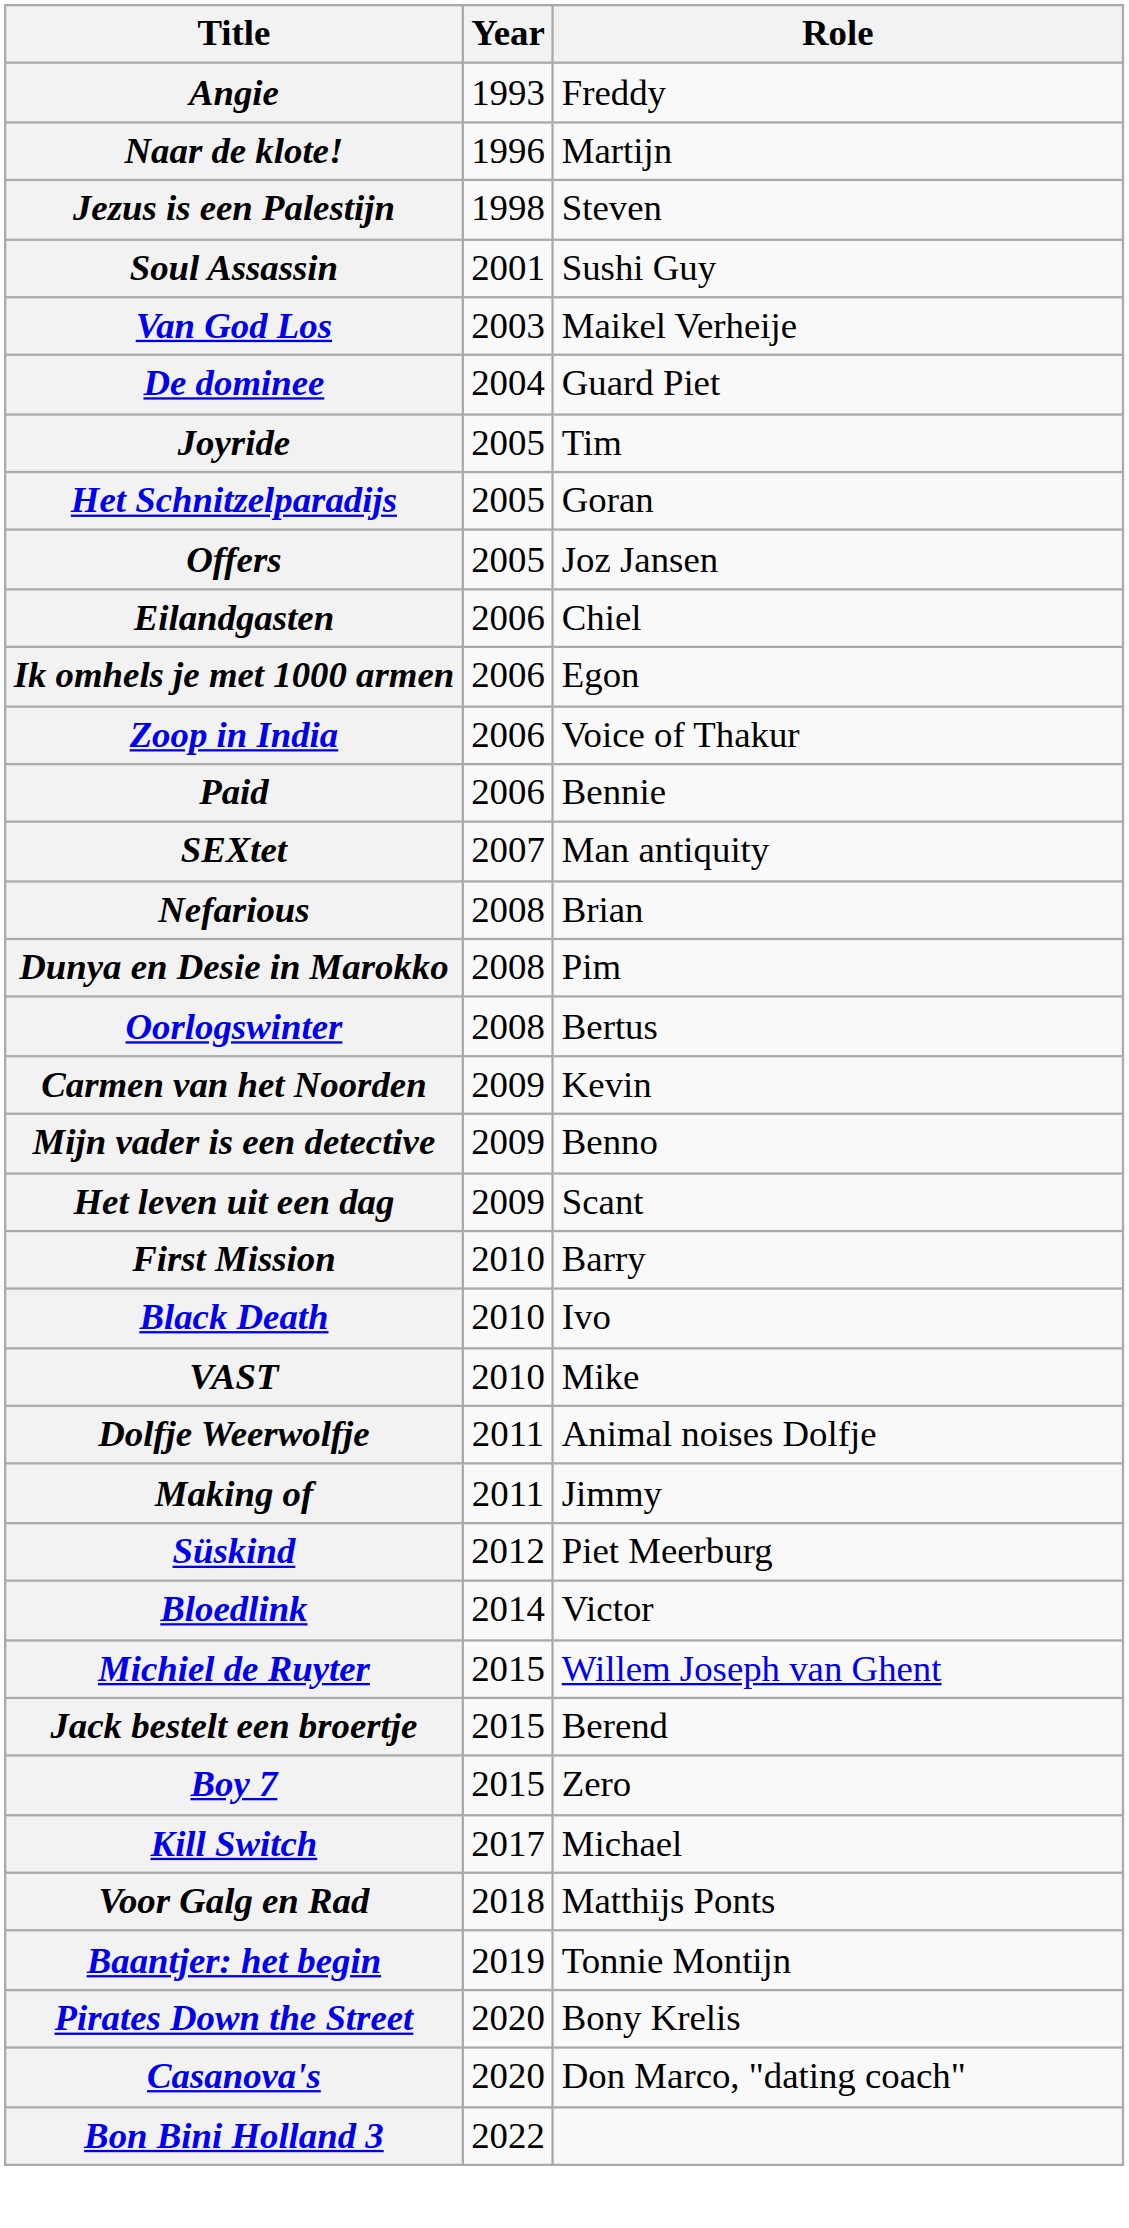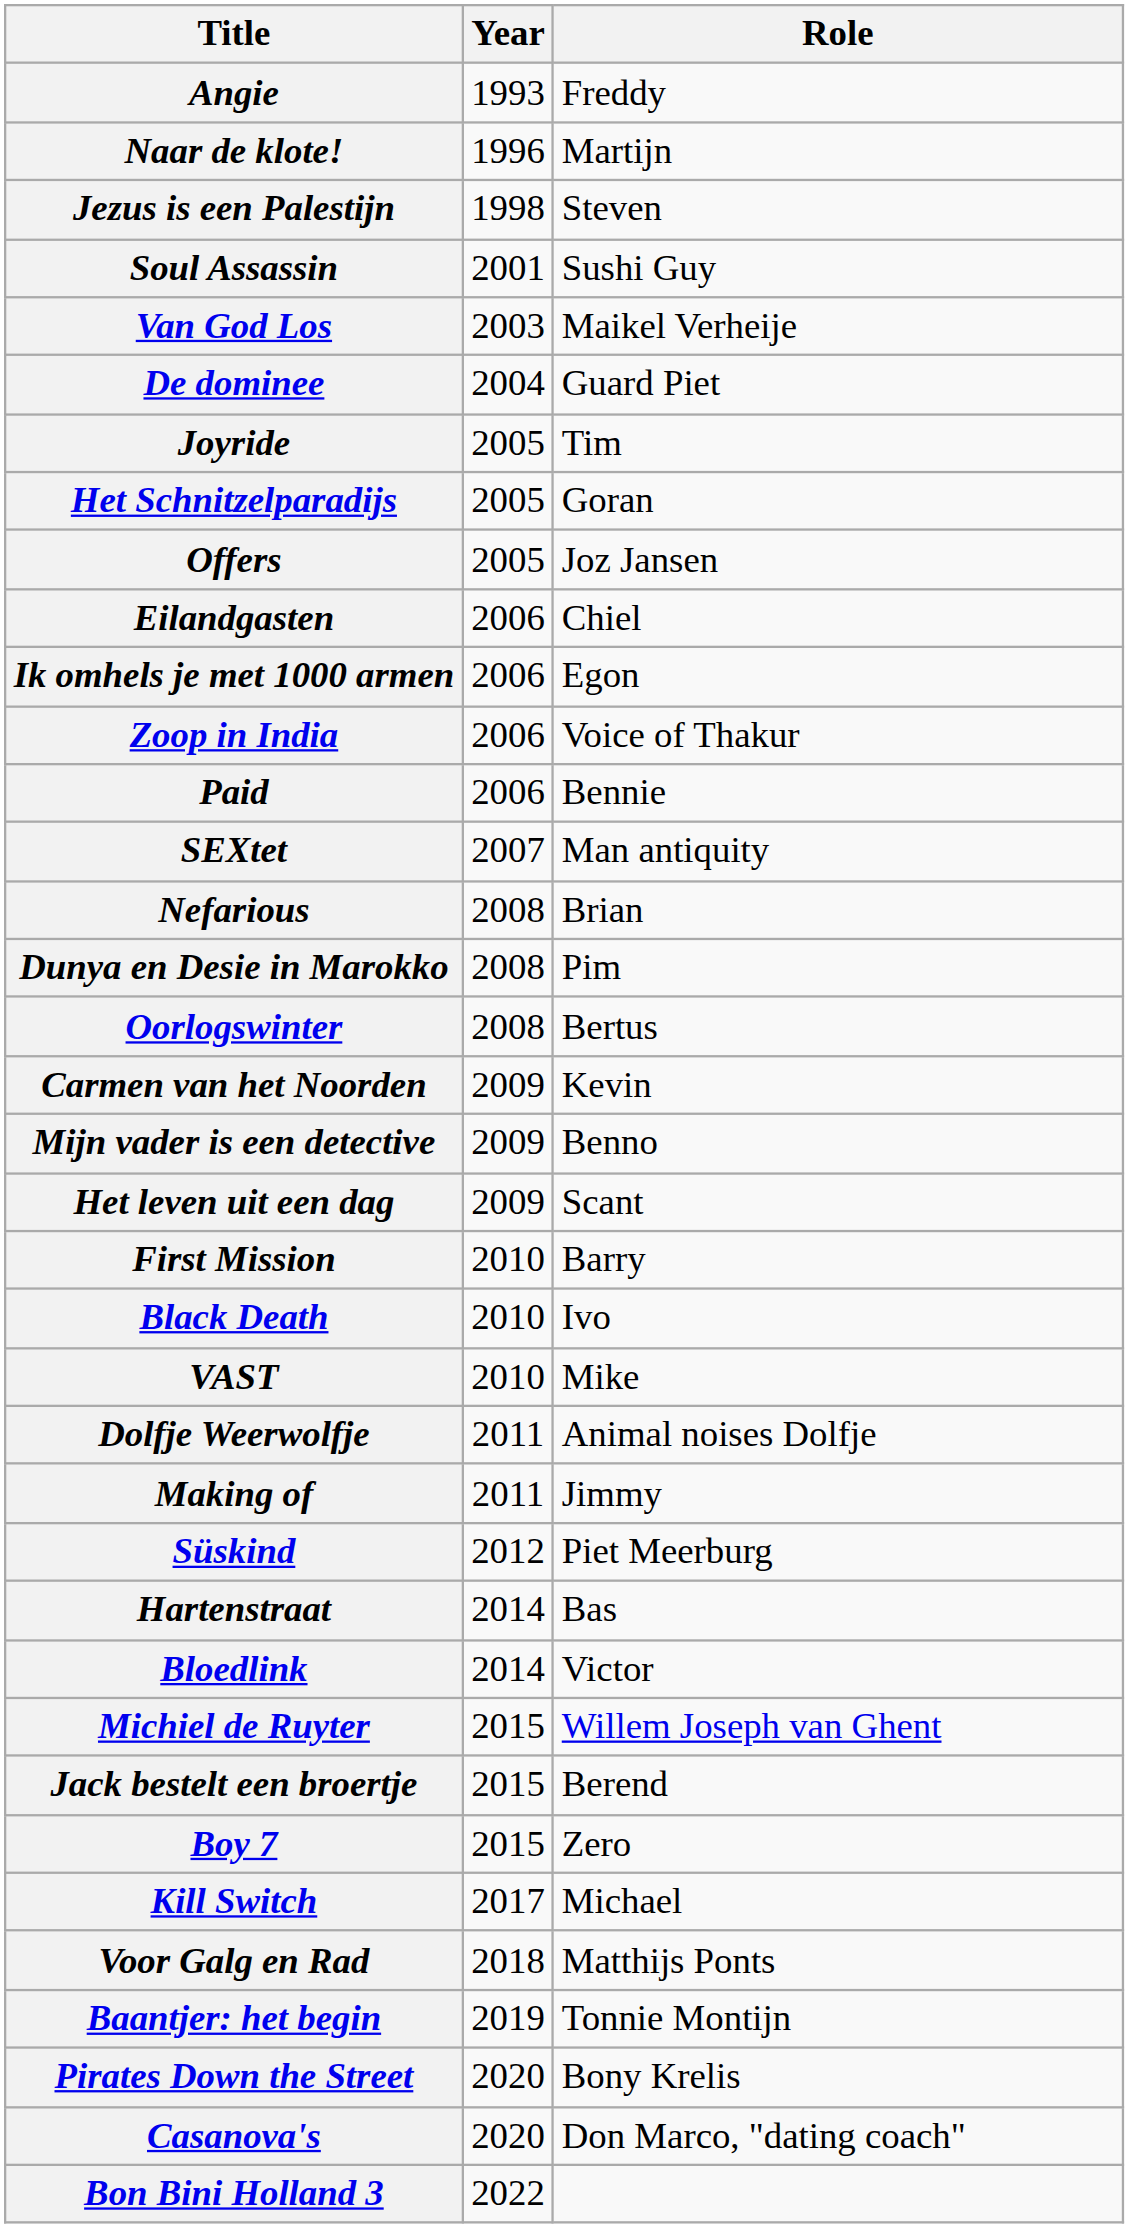+ row: Hartenstraat | 2014 | Bas
